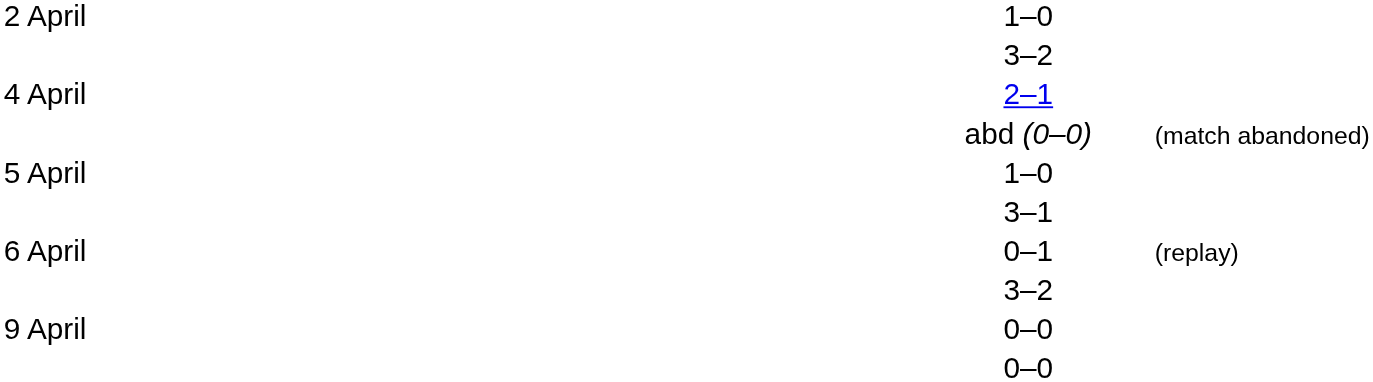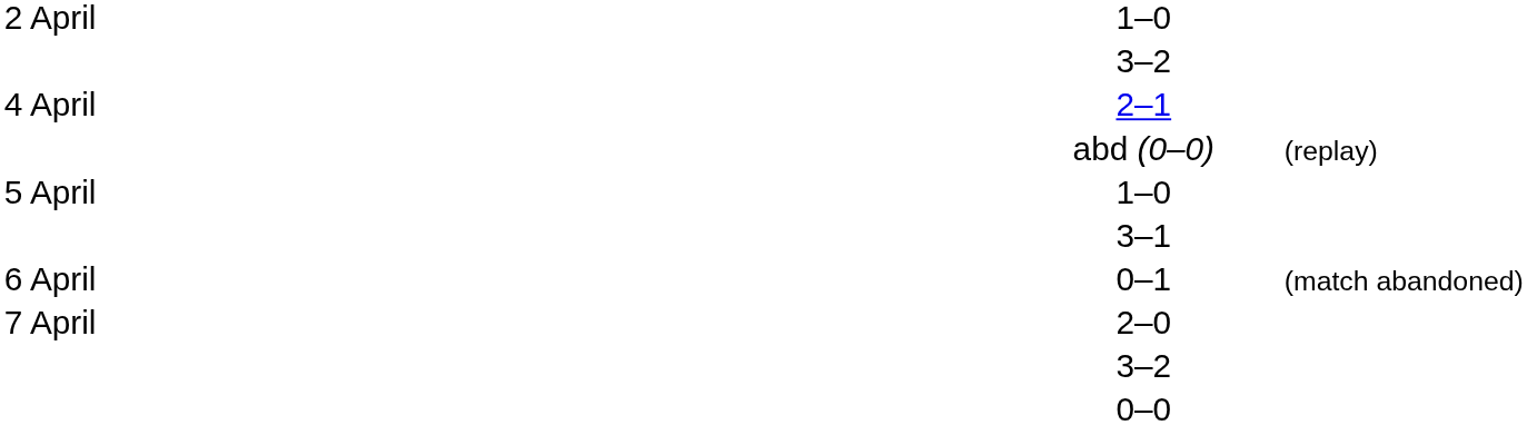abd (0–0) | column 4: (match abandoned) -> (replay)
0–1 | column 4: (replay) -> (match abandoned)
+ row: 7 April | 2–0
- row: 9 April | 0–0
